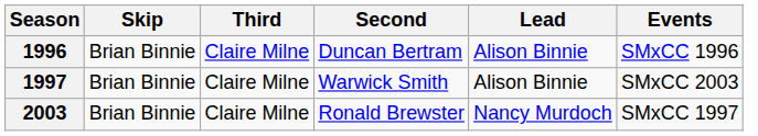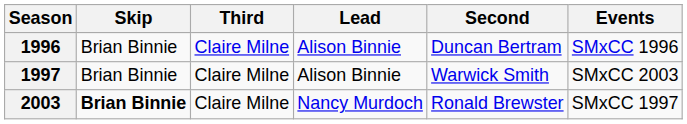columns swapped: Second <-> Lead
2003 | Skip: normal -> bold
